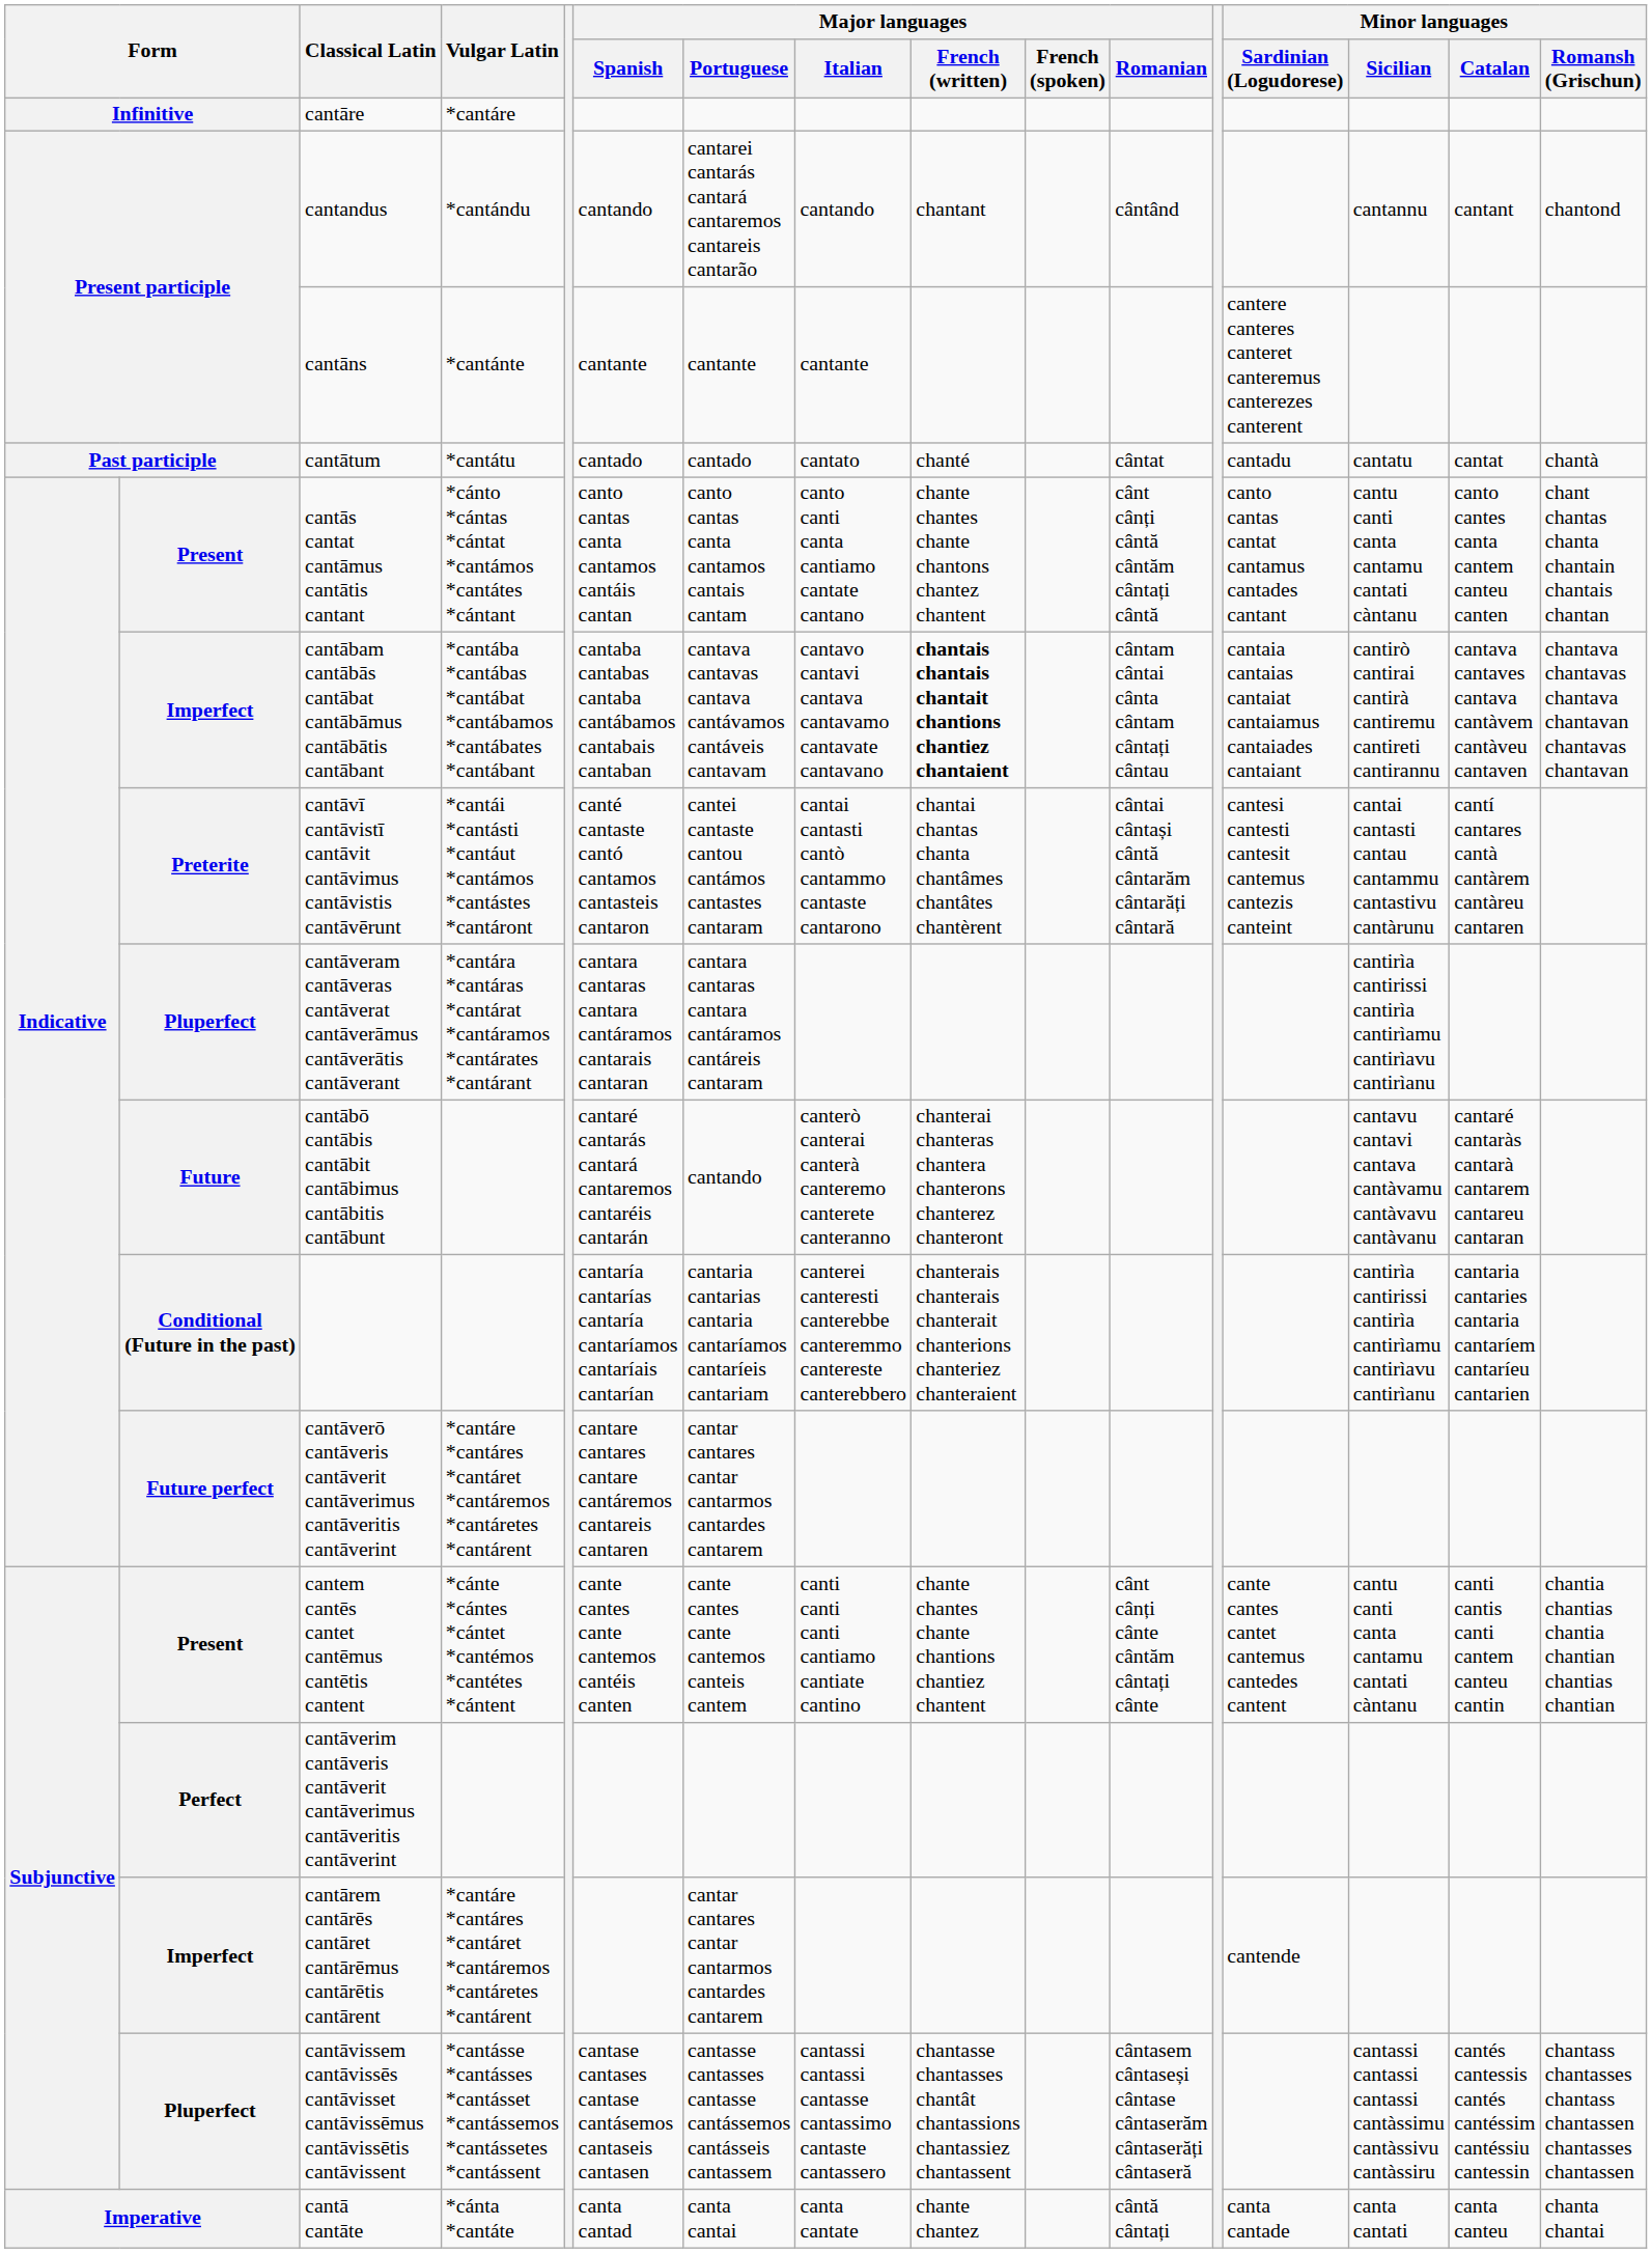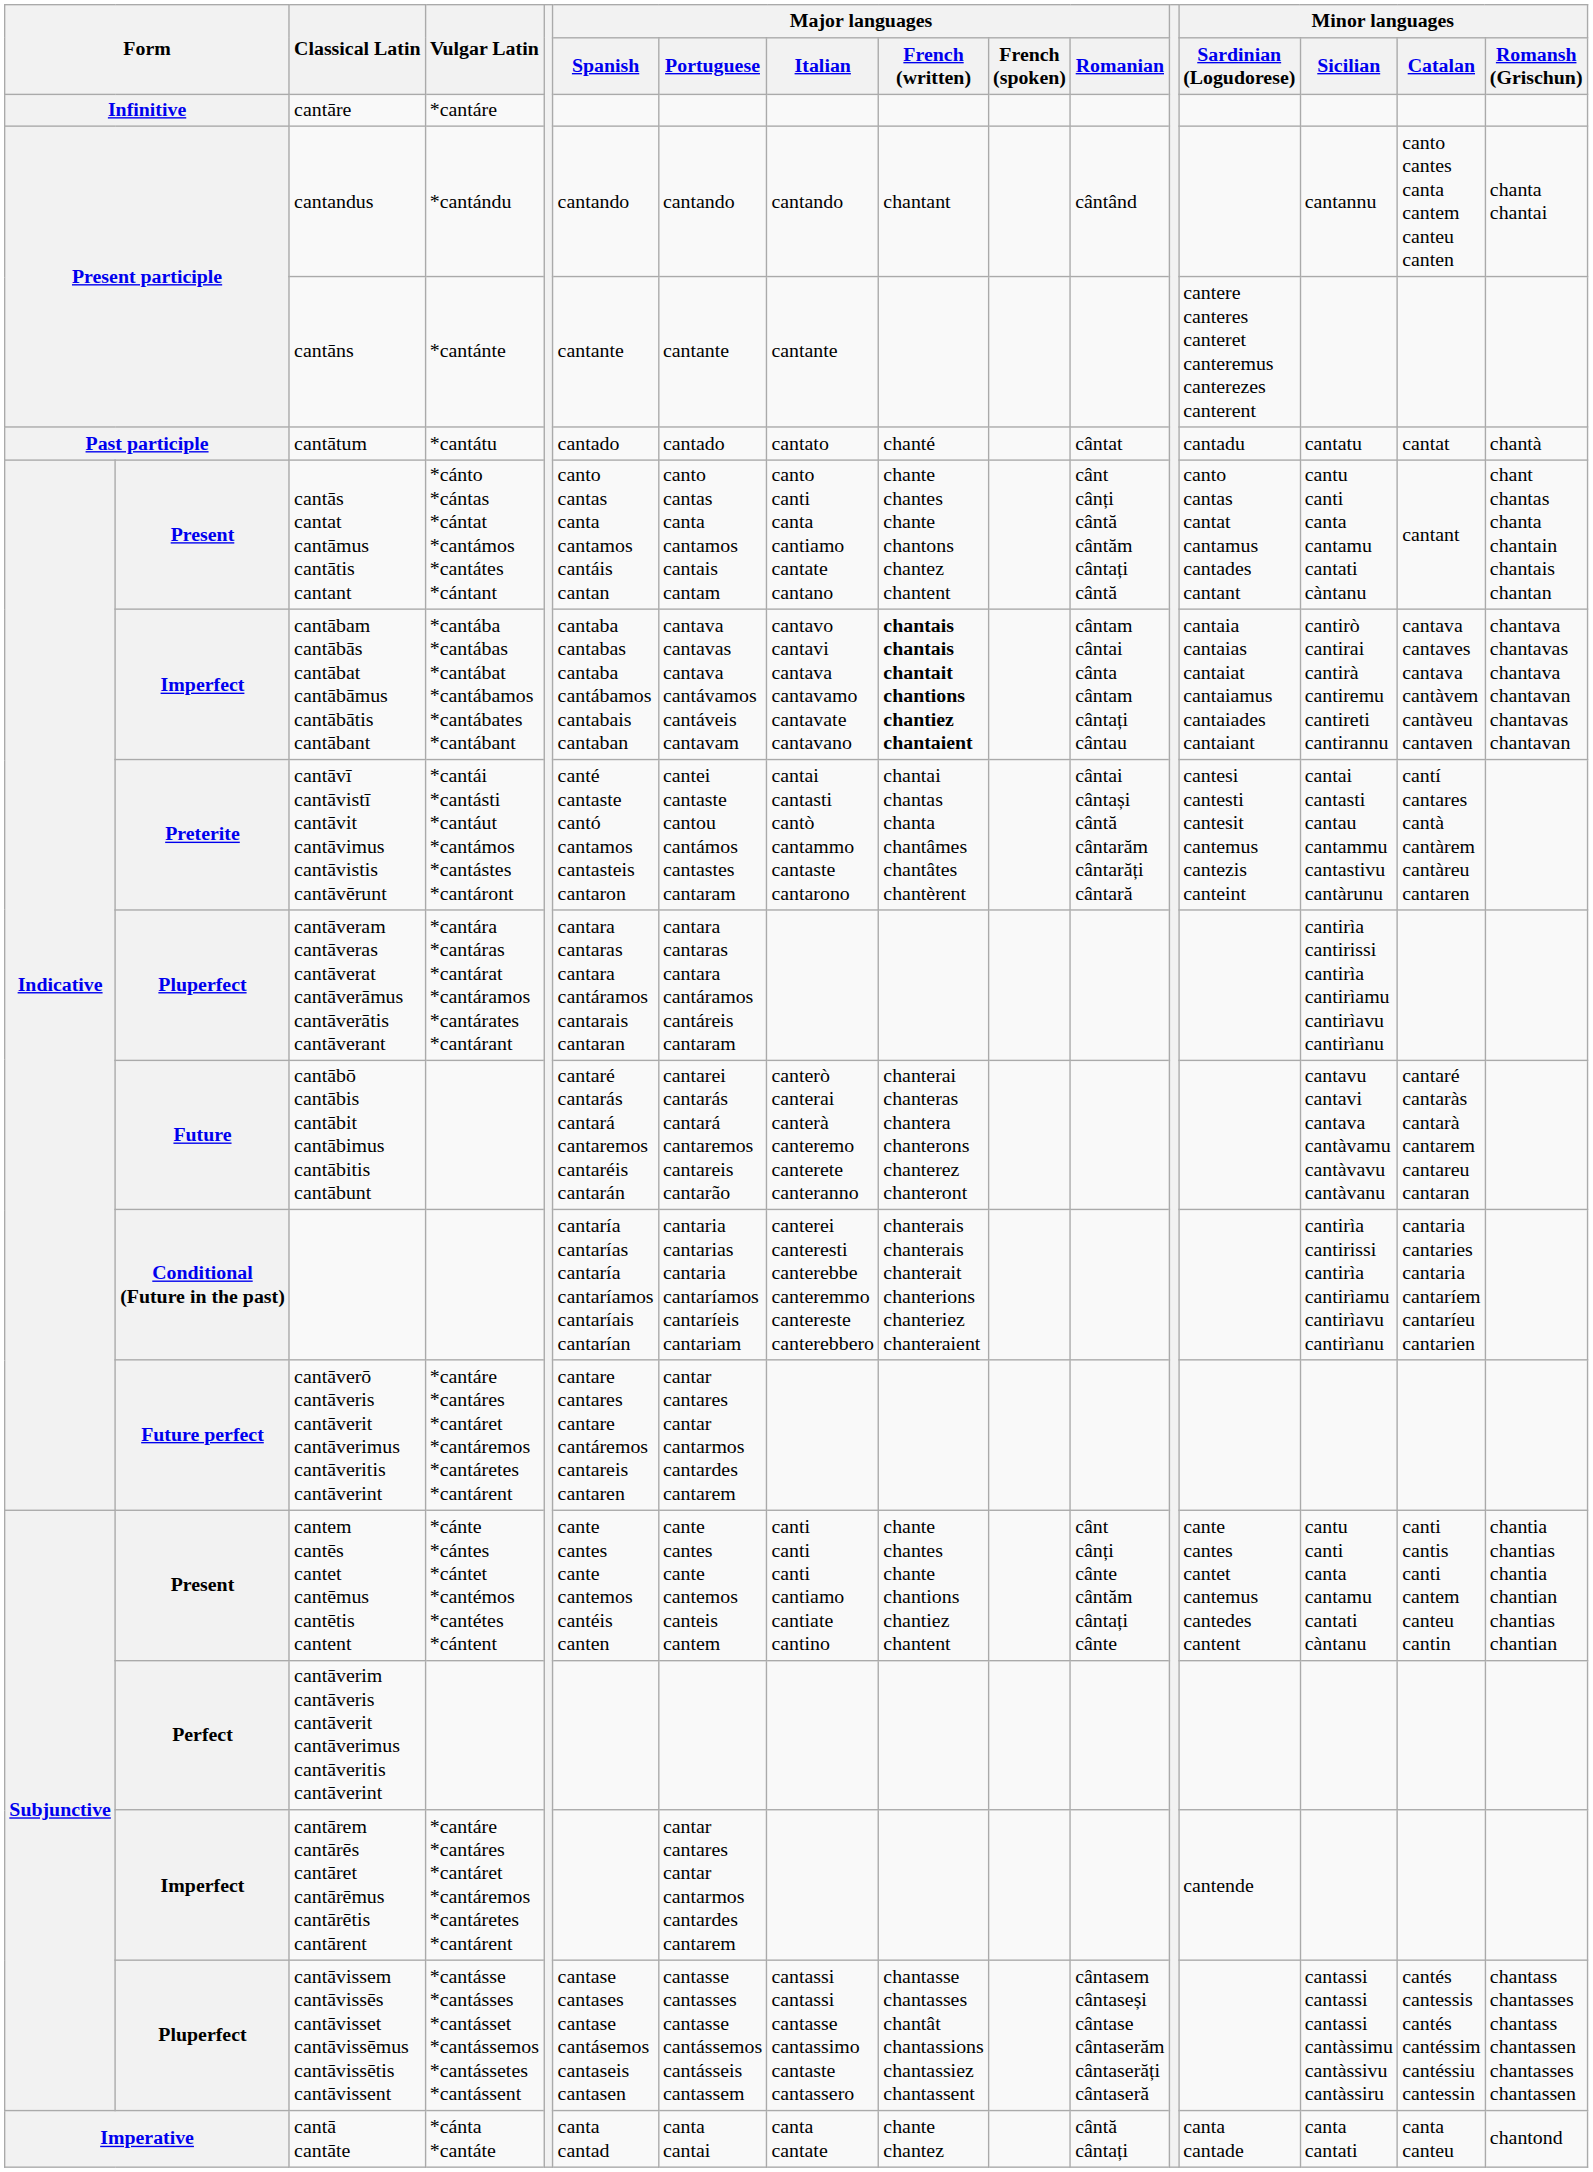cantandus | Major languages / Portuguese: cantarei cantarás cantará cantaremos cantareis cantarão -> cantando
cantandus | Minor languages / Catalan: cantant -> canto cantes canta cantem canteu canten
cantandus | Minor languages / Romansh (Grischun): chantond -> chanta chantai
cantās cantat cantāmus cantātis cantant | Minor languages / Catalan: canto cantes canta cantem canteu canten -> cantant
cantābō cantābis cantābit cantābimus cantābitis cantābunt | Major languages / Portuguese: cantando -> cantarei cantarás cantará cantaremos cantareis cantarão
cantā cantāte | Minor languages / Romansh (Grischun): chanta chantai -> chantond
